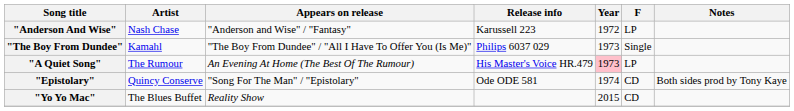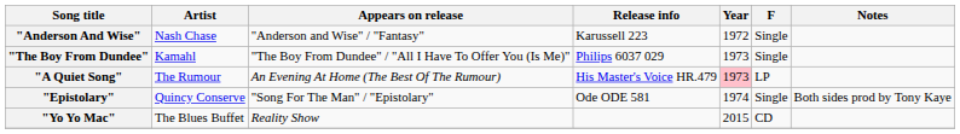"Anderson And Wise" | F: LP -> Single
"Epistolary" | F: CD -> Single
